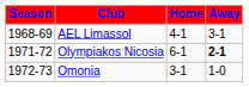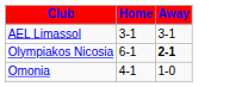- column: Season | 1968-69 | 1971-72 | 1972-73
AEL Limassol | Home: 4-1 -> 3-1
Omonia | Home: 3-1 -> 4-1
